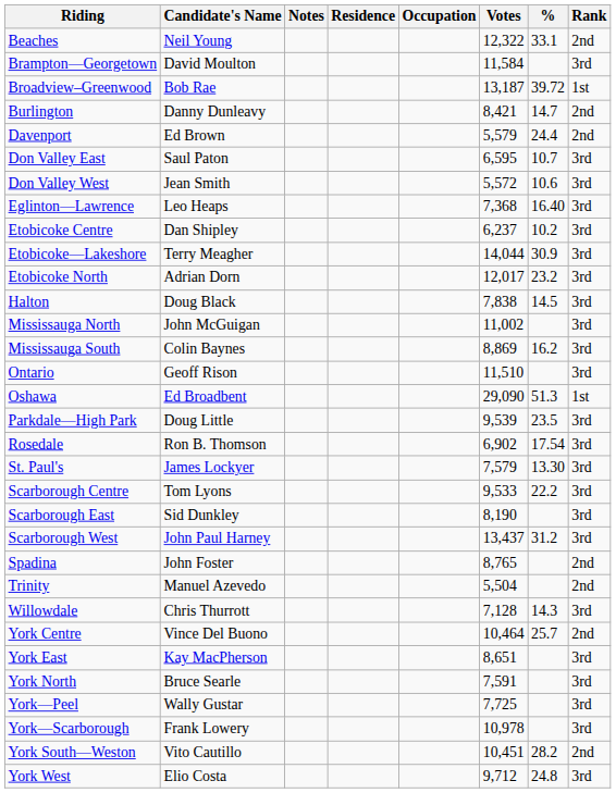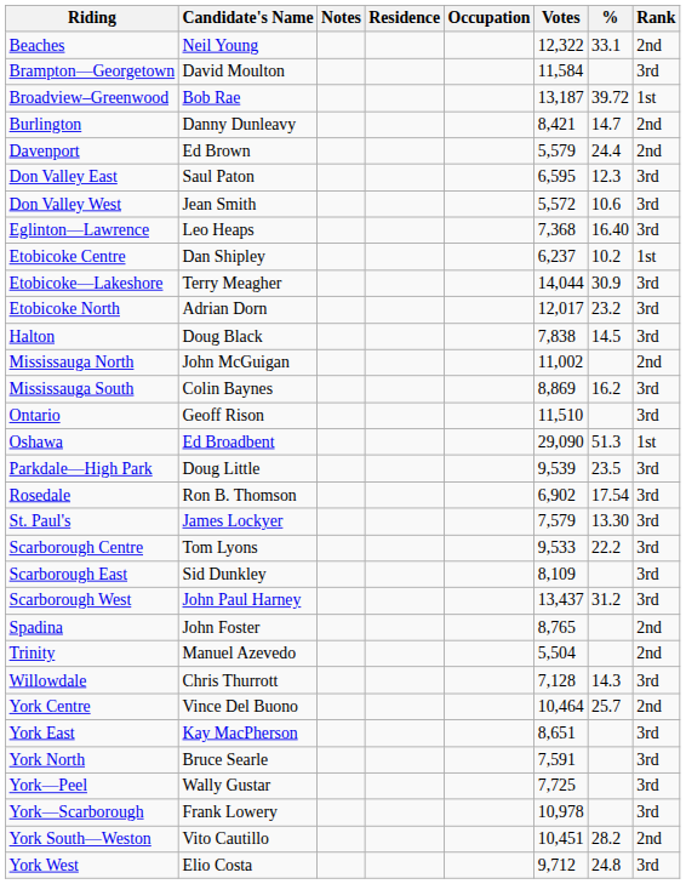Don Valley East | %: 10.7 -> 12.3
Etobicoke Centre | Rank: 3rd -> 1st
Mississauga North | Rank: 3rd -> 2nd
Scarborough East | Votes: 8,190 -> 8,109
